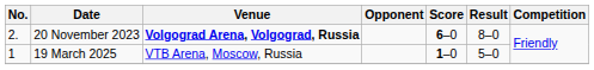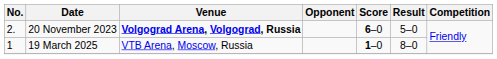20 November 2023 | Result: 8–0 -> 5–0
19 March 2025 | Result: 5–0 -> 8–0
